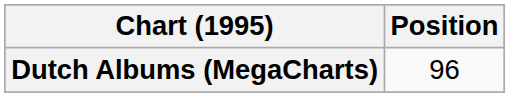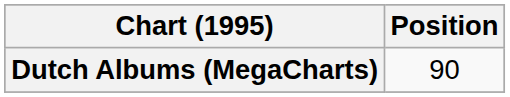Dutch Albums (MegaCharts) | Position: 96 -> 90
